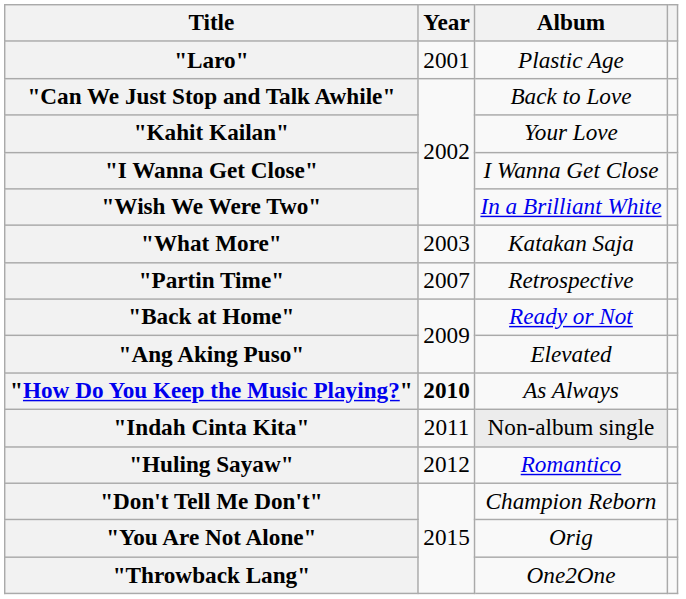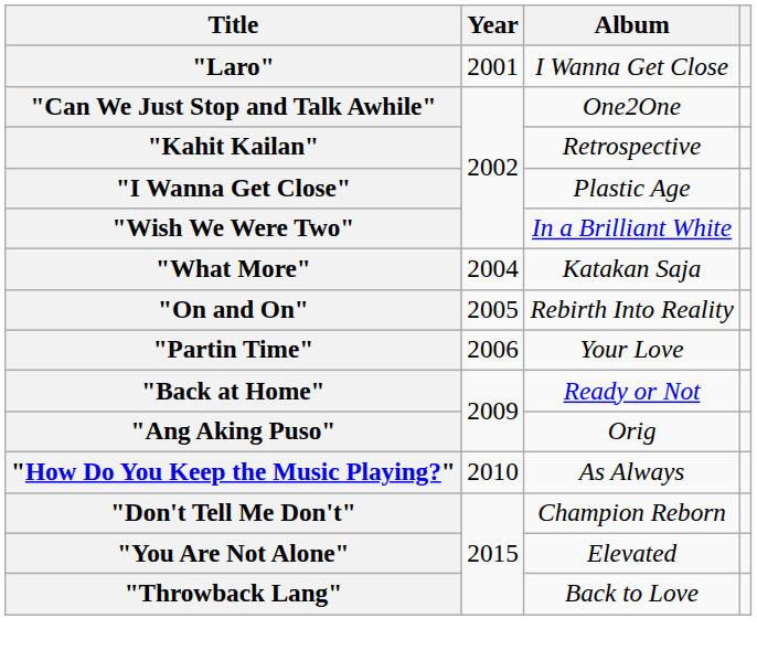"Laro" | Album: Plastic Age -> I Wanna Get Close
"Can We Just Stop and Talk Awhile" | Album: Back to Love -> One2One
"Kahit Kailan" | Album: Your Love -> Retrospective
"I Wanna Get Close" | Album: I Wanna Get Close -> Plastic Age
"What More" | Year: 2003 -> 2004
+ row: "On and On" | 2005 | Rebirth Into Reality
"Partin Time" | Year: 2007 -> 2006
"Partin Time" | Album: Retrospective -> Your Love
"Ang Aking Puso" | Album: Elevated -> Orig
"How Do You Keep the Music Playing?" | Year: bold -> normal
- row: "Indah Cinta Kita" | 2011 | Non-album single
- row: "Huling Sayaw" | 2012 | Romantico
"You Are Not Alone" | Album: Orig -> Elevated
"Throwback Lang" | Album: One2One -> Back to Love
